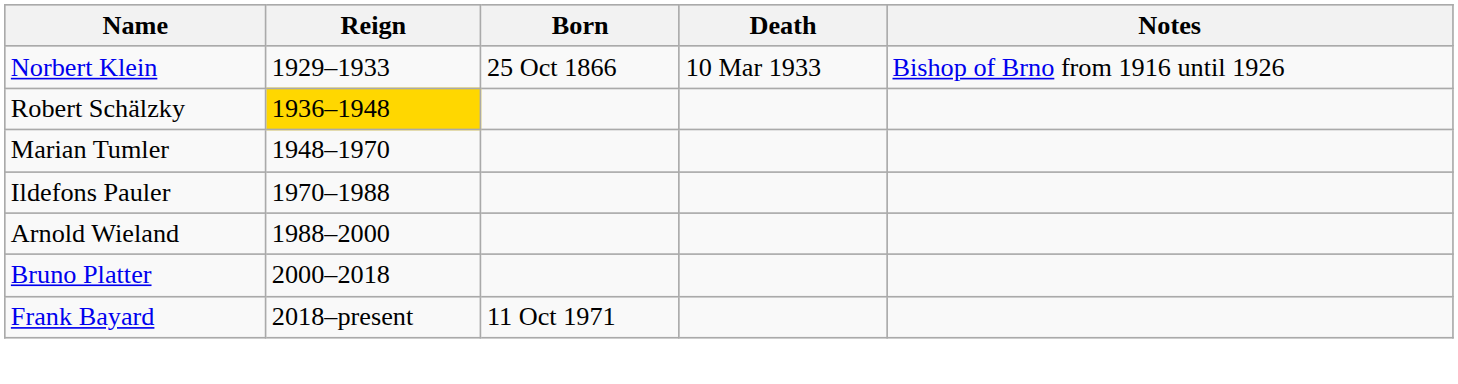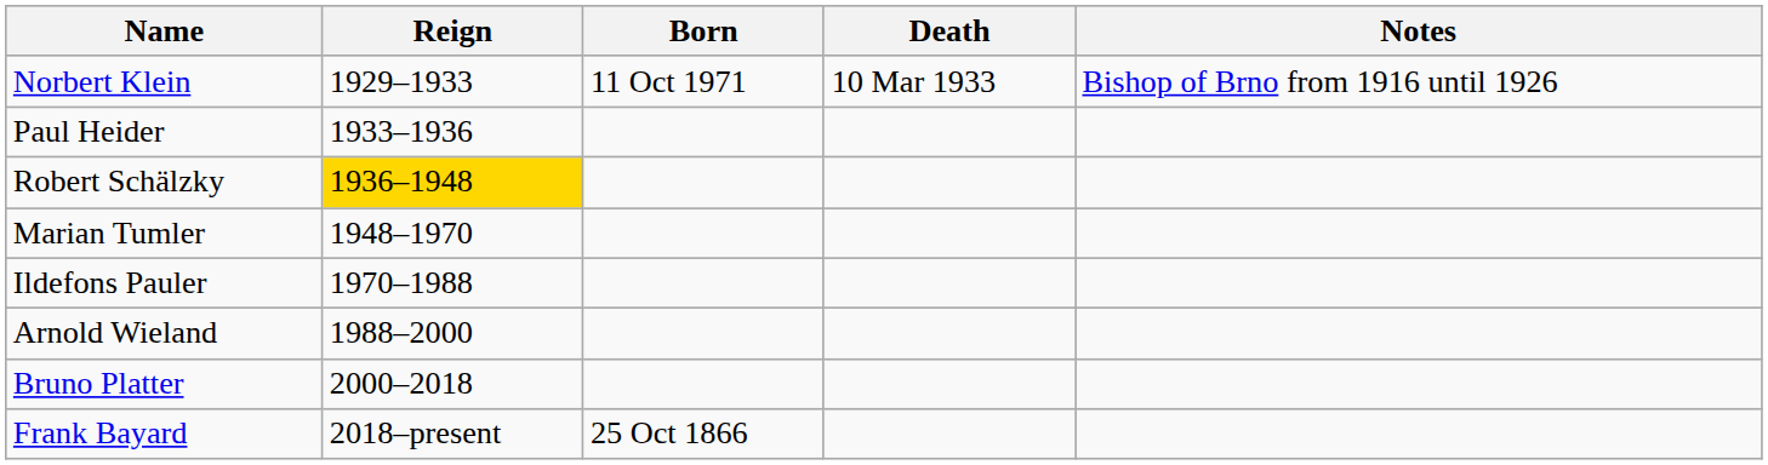Norbert Klein | Born: 25 Oct 1866 -> 11 Oct 1971
+ row: Paul Heider | 1933–1936
Frank Bayard | Born: 11 Oct 1971 -> 25 Oct 1866
